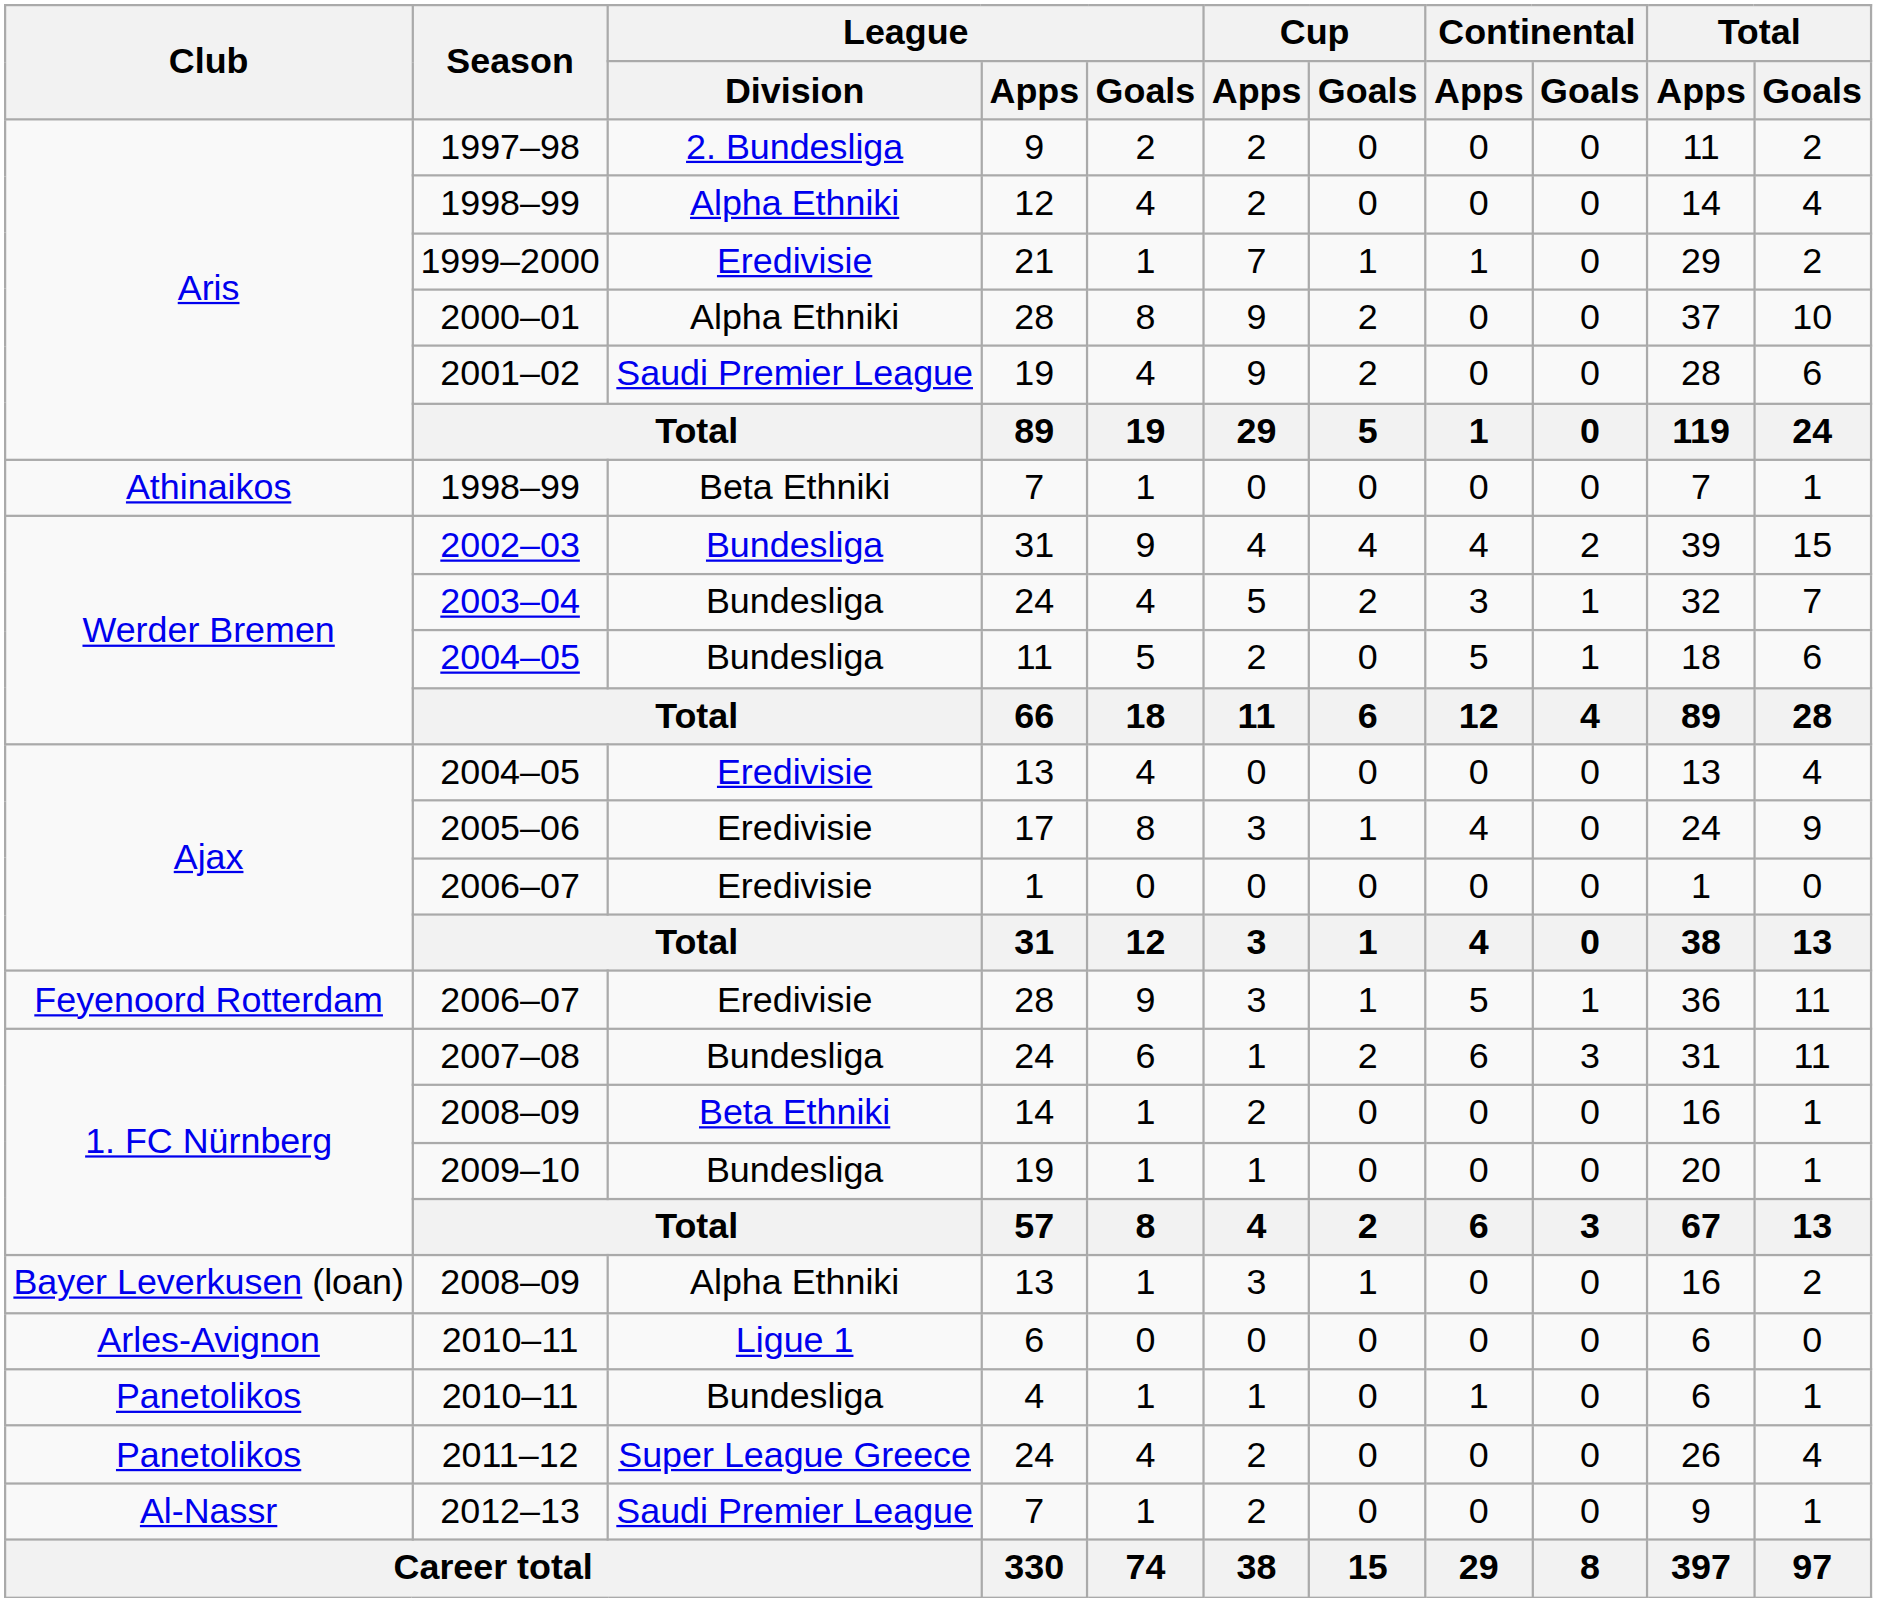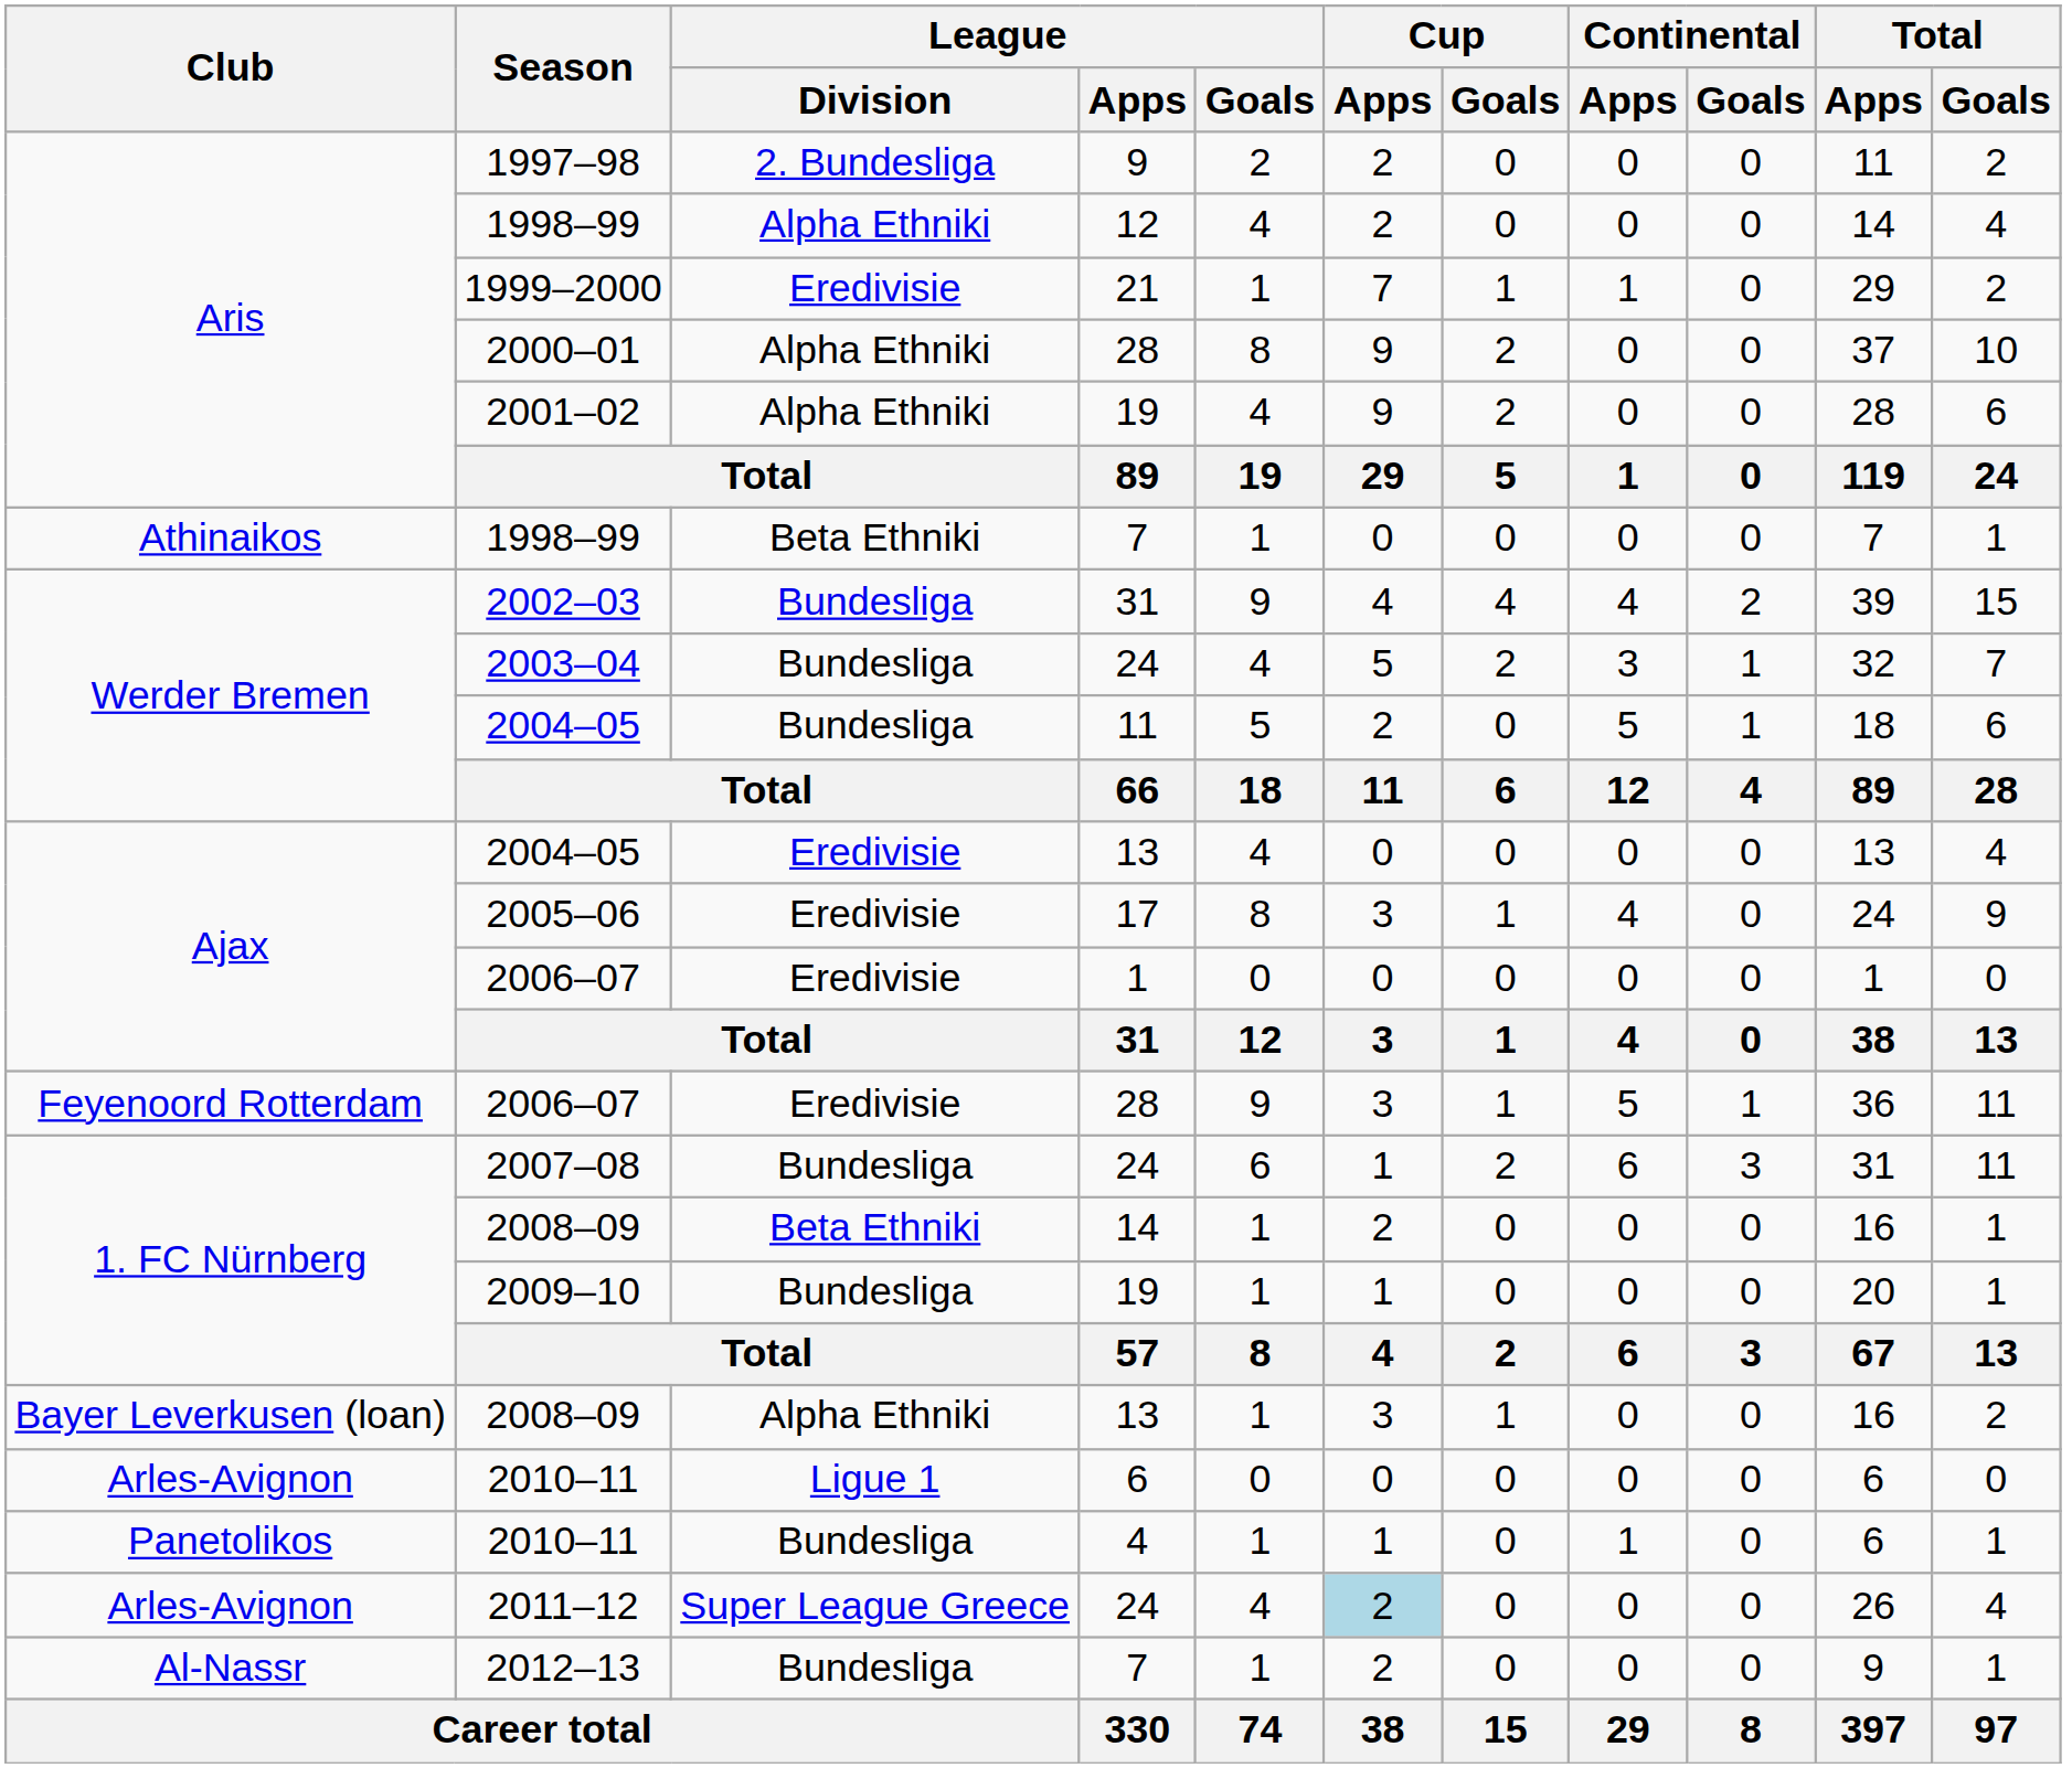2001–02 | League / Division: Saudi Premier League -> Alpha Ethniki
2011–12 | Club: Panetolikos -> Arles-Avignon
2011–12 | Cup / Apps: no background -> lightblue background
2012–13 | League / Division: Saudi Premier League -> Bundesliga
